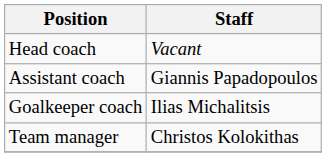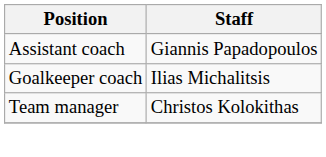- row: Head coach | Vacant
